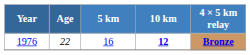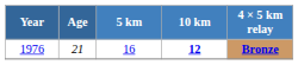1976 | Age: 22 -> 21
